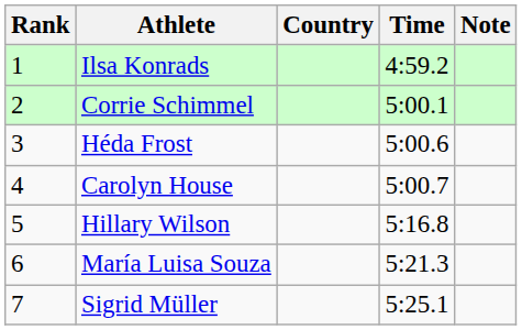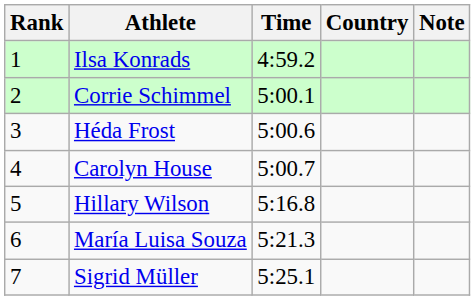columns swapped: Country <-> Time
